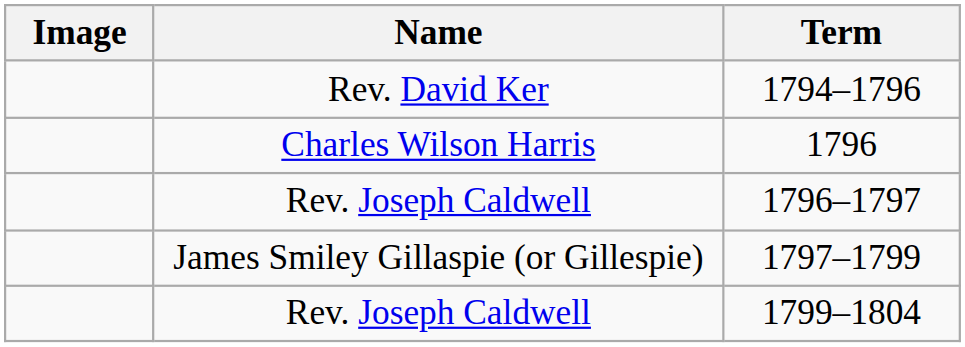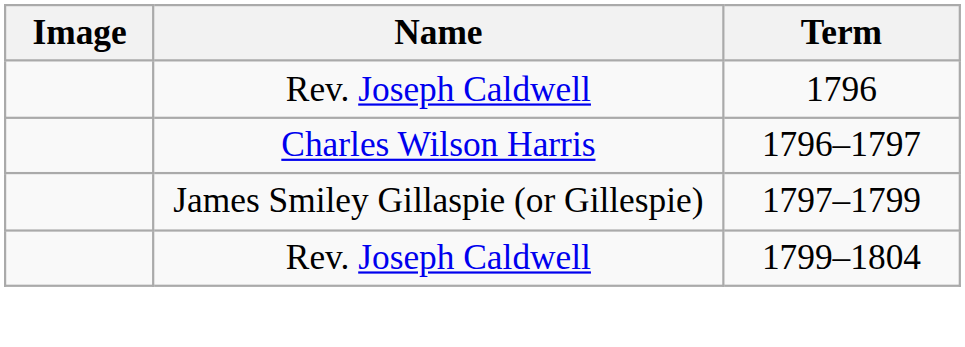- row: Rev. David Ker | 1794–1796
1796 | Name: Charles Wilson Harris -> Rev. Joseph Caldwell
1796–1797 | Name: Rev. Joseph Caldwell -> Charles Wilson Harris
